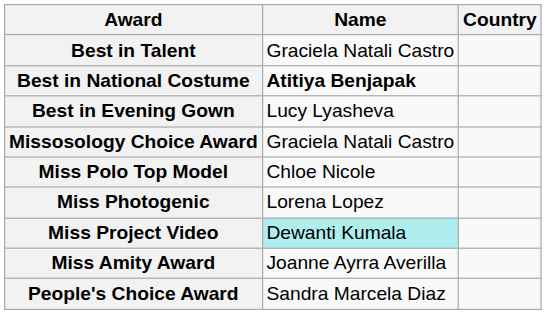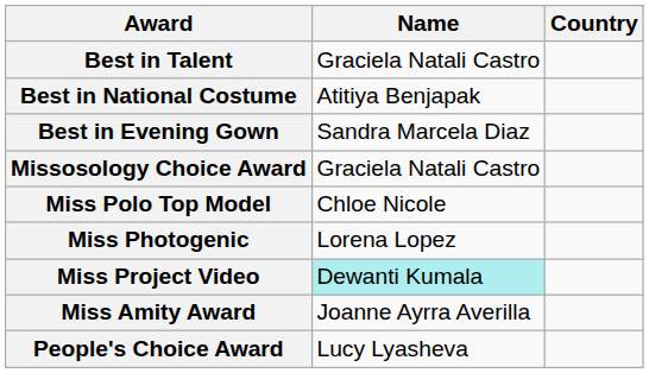Best in National Costume | Name: bold -> normal
Best in Evening Gown | Name: Lucy Lyasheva -> Sandra Marcela Diaz
People's Choice Award | Name: Sandra Marcela Diaz -> Lucy Lyasheva
